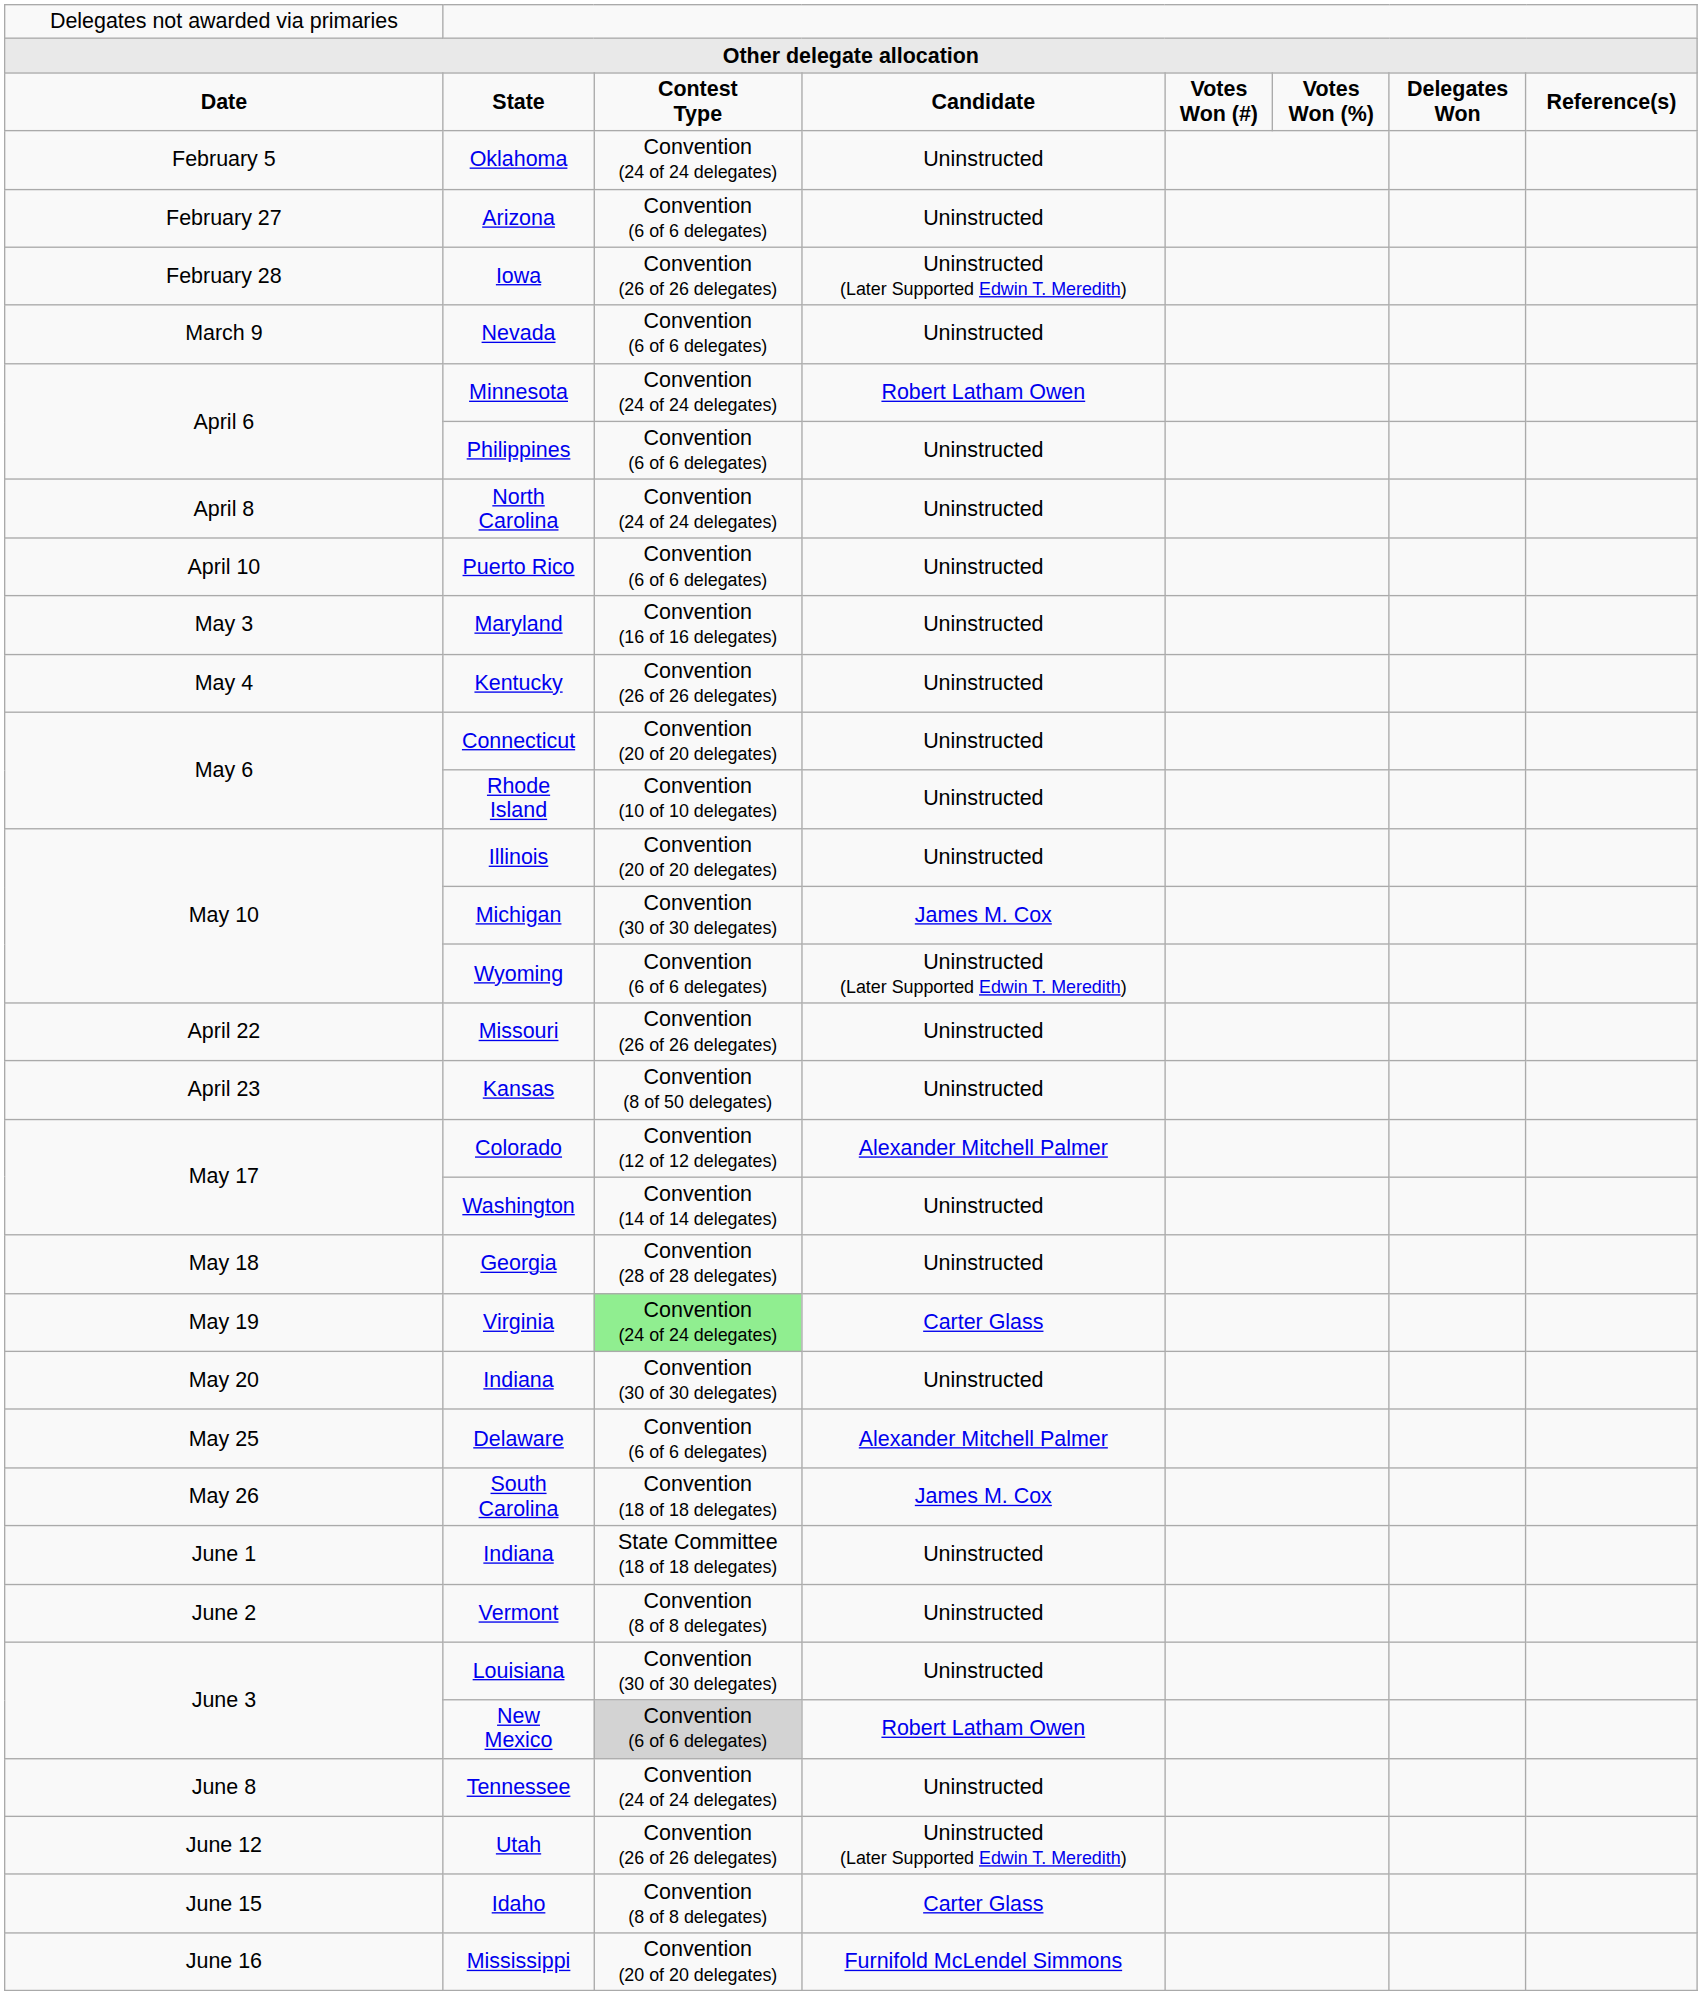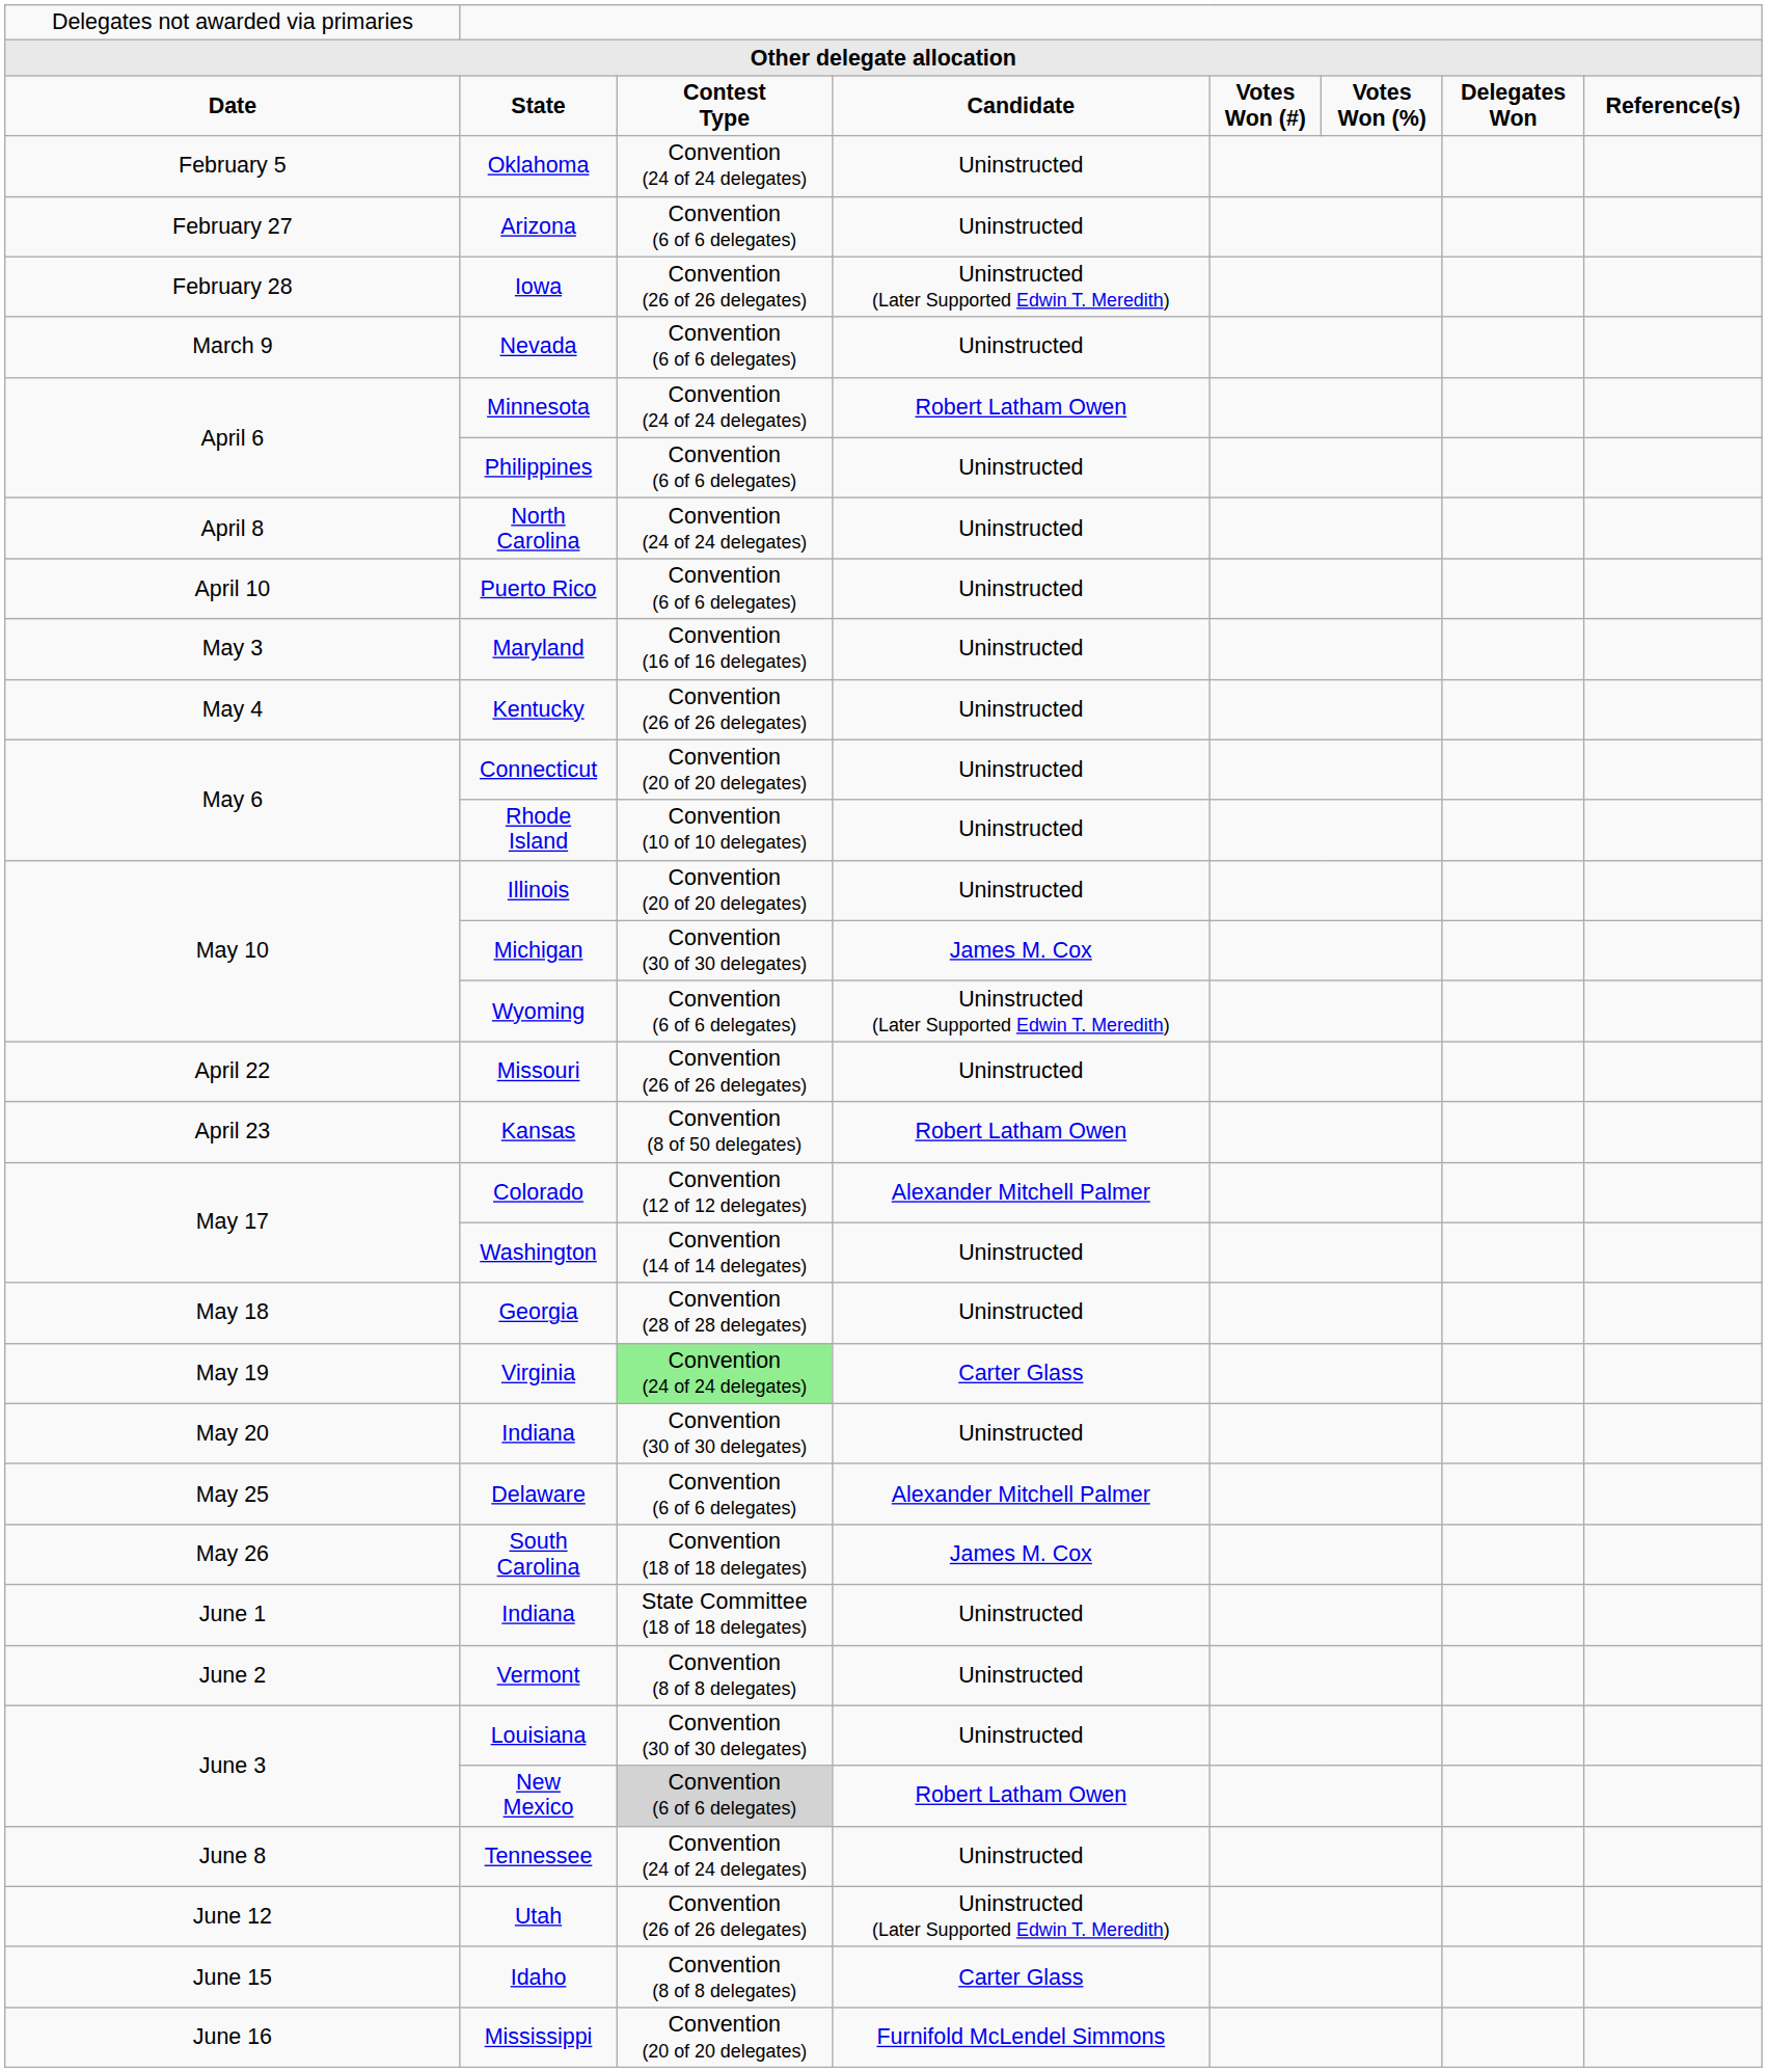Kansas | column 4: Uninstructed -> Robert Latham Owen
